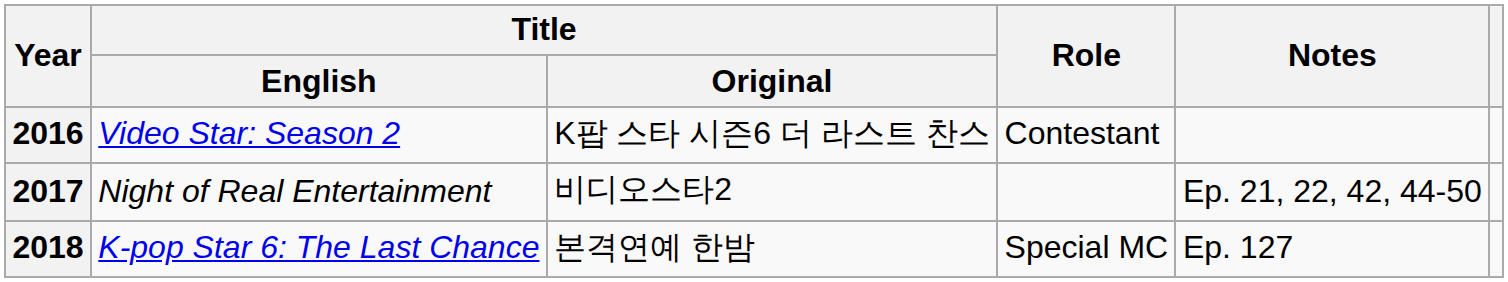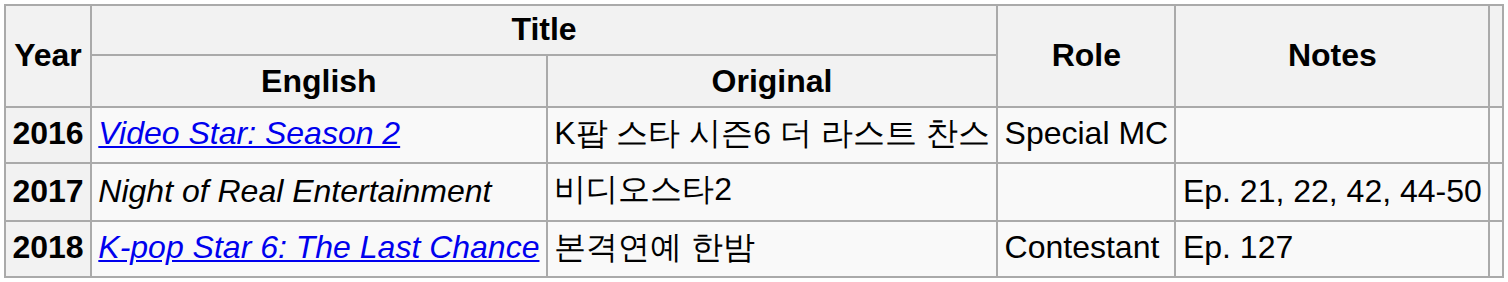2016 | Role: Contestant -> Special MC
2018 | Role: Special MC -> Contestant
